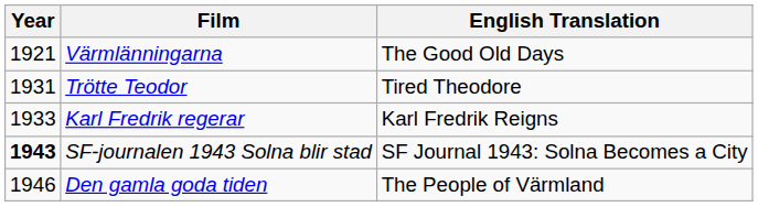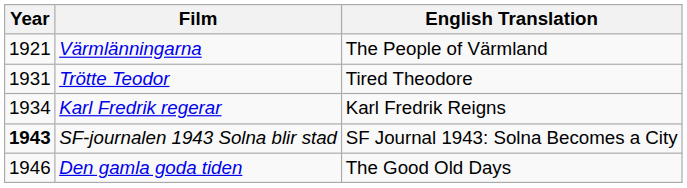Värmlänningarna | English Translation: The Good Old Days -> The People of Värmland
Karl Fredrik regerar | Year: 1933 -> 1934
Den gamla goda tiden | English Translation: The People of Värmland -> The Good Old Days
